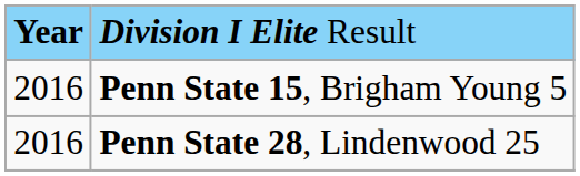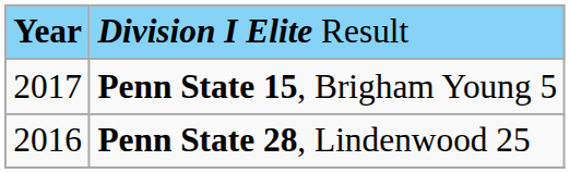Penn State 15, Brigham Young 5 | column 1: 2016 -> 2017
